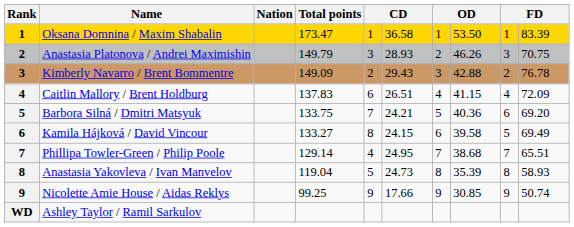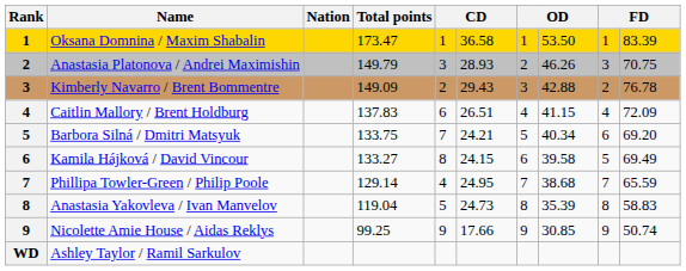Barbora Silná / Dmitri Matsyuk | column 8: 40.36 -> 40.34
Phillipa Towler-Green / Philip Poole | column 10: 65.51 -> 65.59
Anastasia Yakovleva / Ivan Manvelov | column 10: 58.93 -> 58.83
